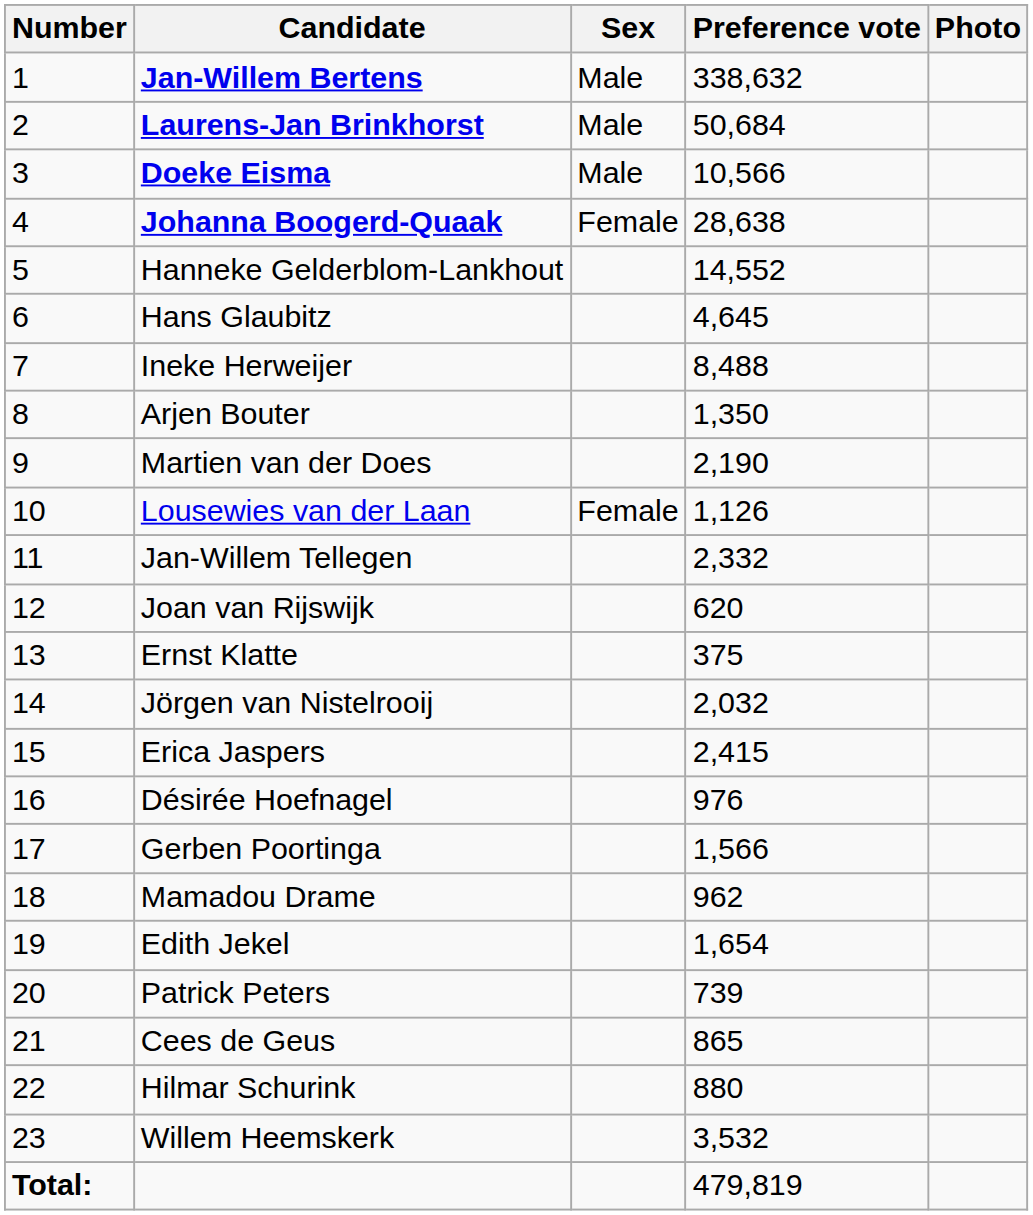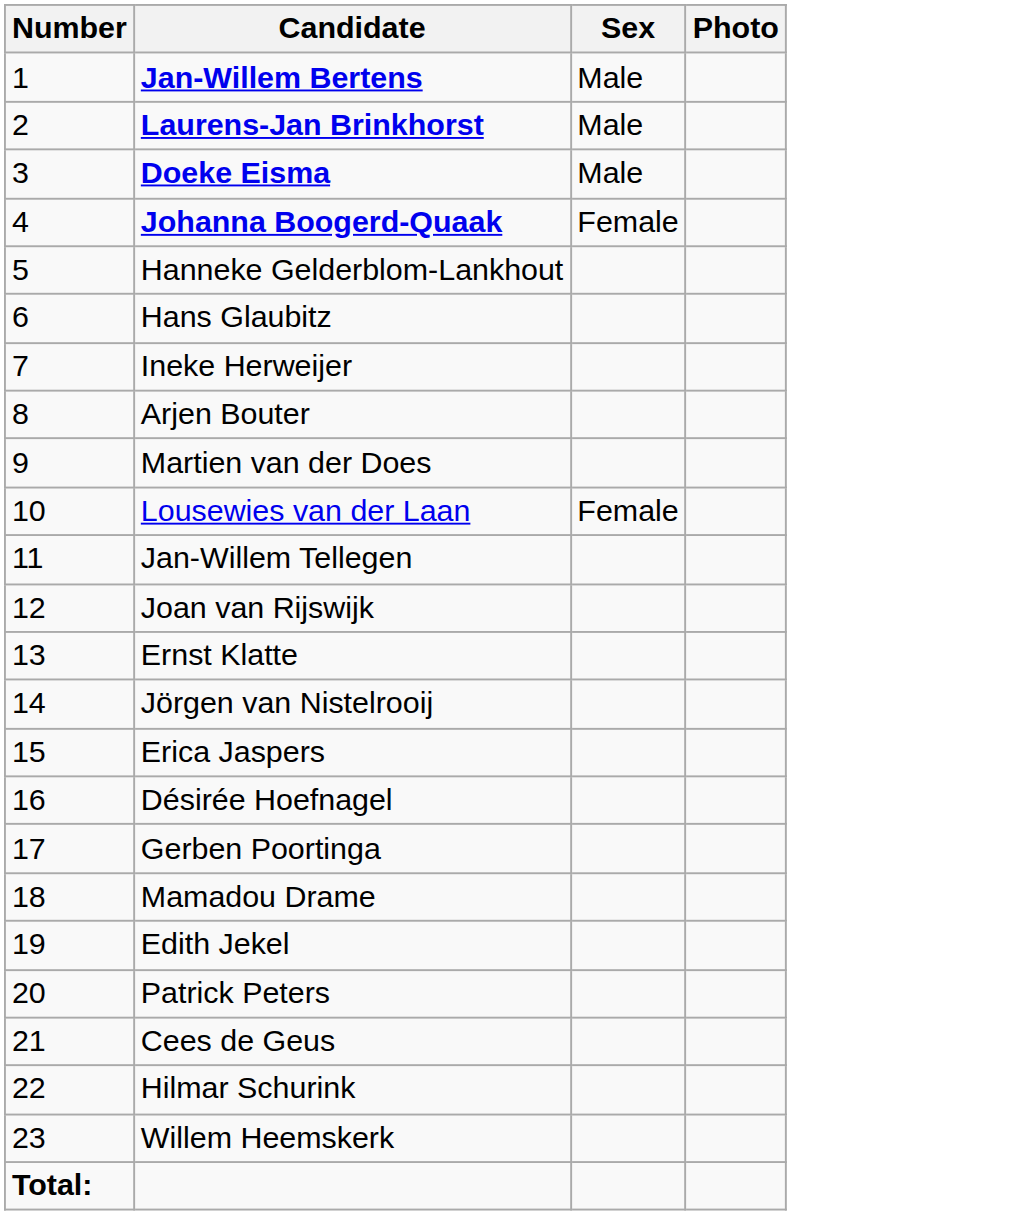- column: Preference vote | 338,632 | 50,684 | 10,566 | 28,638 | 14,552 | 4,645 | 8,488 | 1,350 | 2,190 | 1,126 | 2,332 | 620 | 375 | 2,032 | 2,415 | 976 | 1,566 | 962 | 1,654 | 739 | 865 | 880 | 3,532 | 479,819
